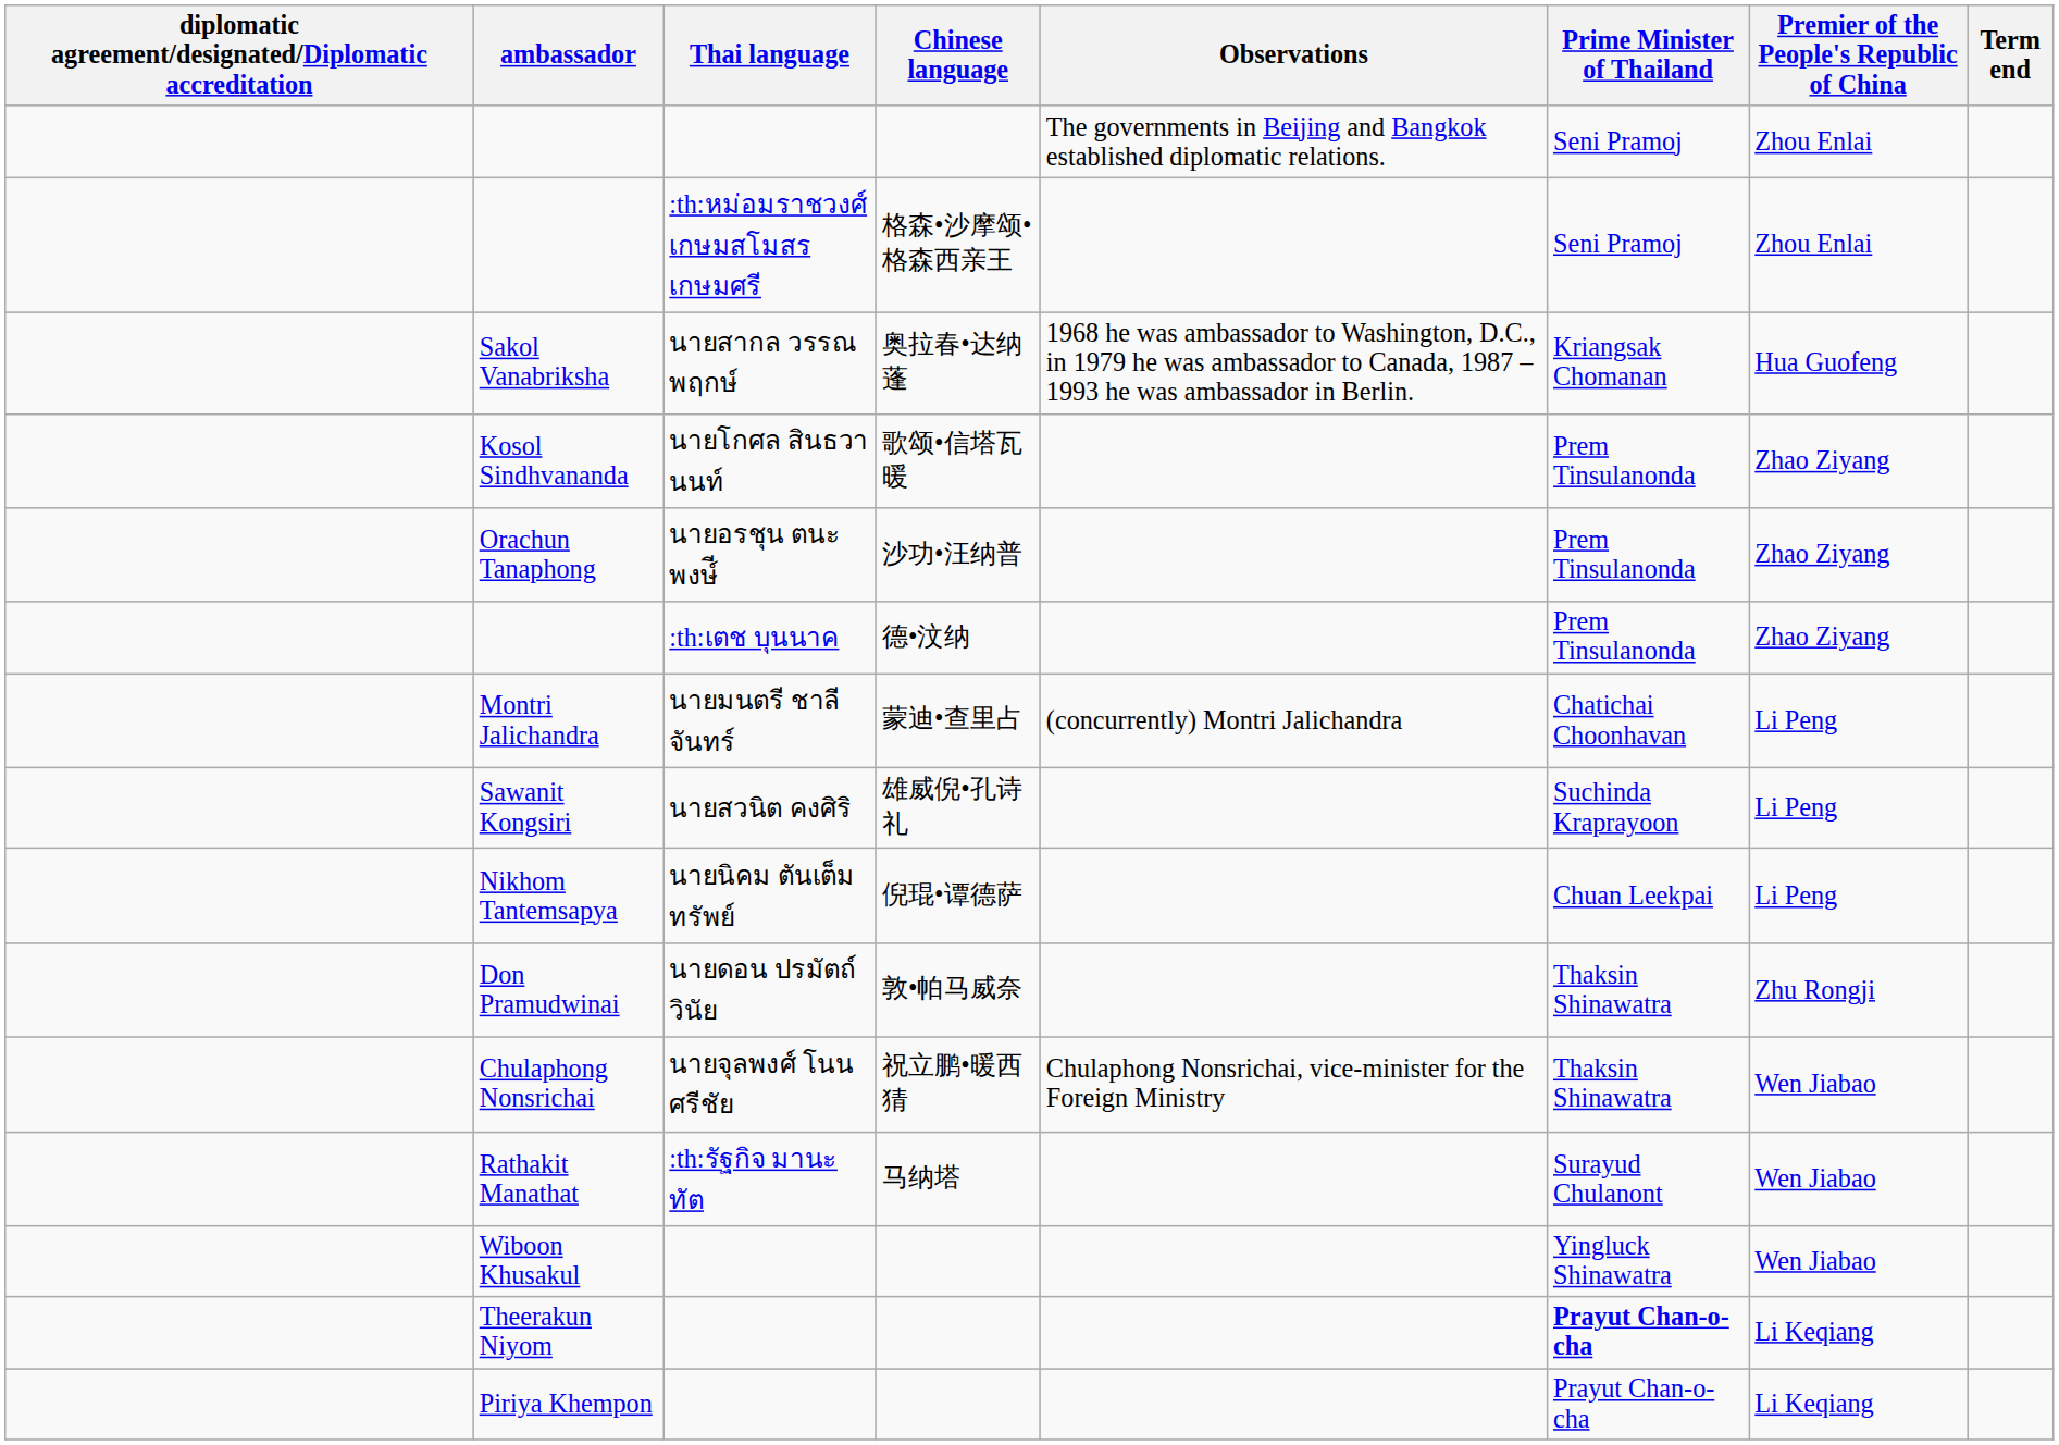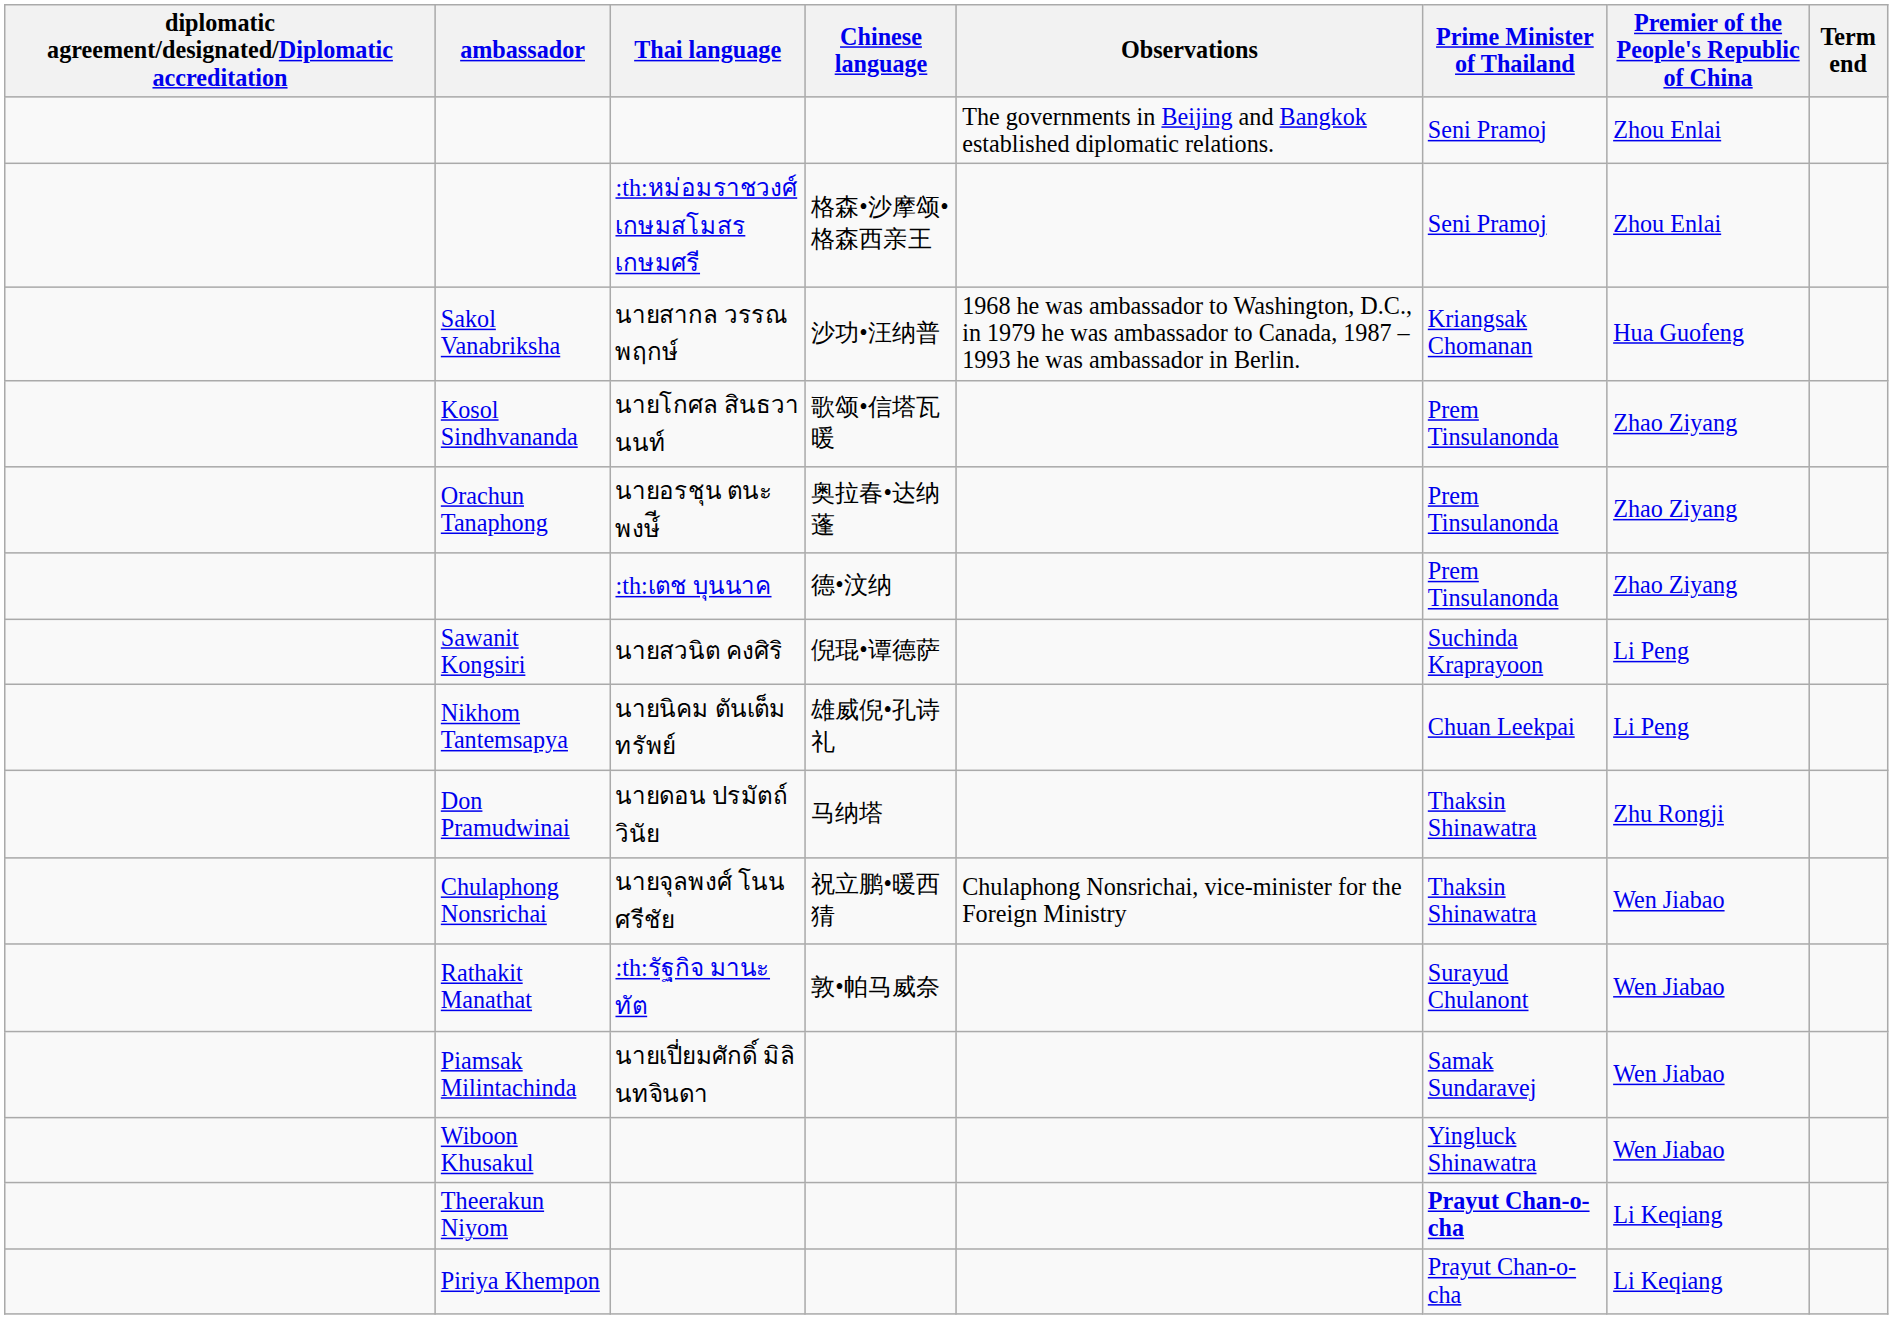Sakol Vanabriksha | Chinese language: 奥拉春•达纳蓬 -> 沙功•汪纳普
Orachun Tanaphong | Chinese language: 沙功•汪纳普 -> 奥拉春•达纳蓬
- row: Montri Jalichandra | นายมนตรี ชาลีจันทร์ | 蒙迪•查里占 | (concurrently) Montri Jalichandra | Chatichai Choonhavan | Li Peng
Sawanit Kongsiri | Chinese language: 雄威倪•孔诗礼 -> 倪琨•谭德萨
Nikhom Tantemsapya | Chinese language: 倪琨•谭德萨 -> 雄威倪•孔诗礼
Don Pramudwinai | Chinese language: 敦•帕马威奈 -> 马纳塔
Rathakit Manathat | Chinese language: 马纳塔 -> 敦•帕马威奈
+ row: Piamsak Milintachinda | นายเปี่ยมศักดิ์ มิลินทจินดา | Samak Sundaravej | Wen Jiabao
